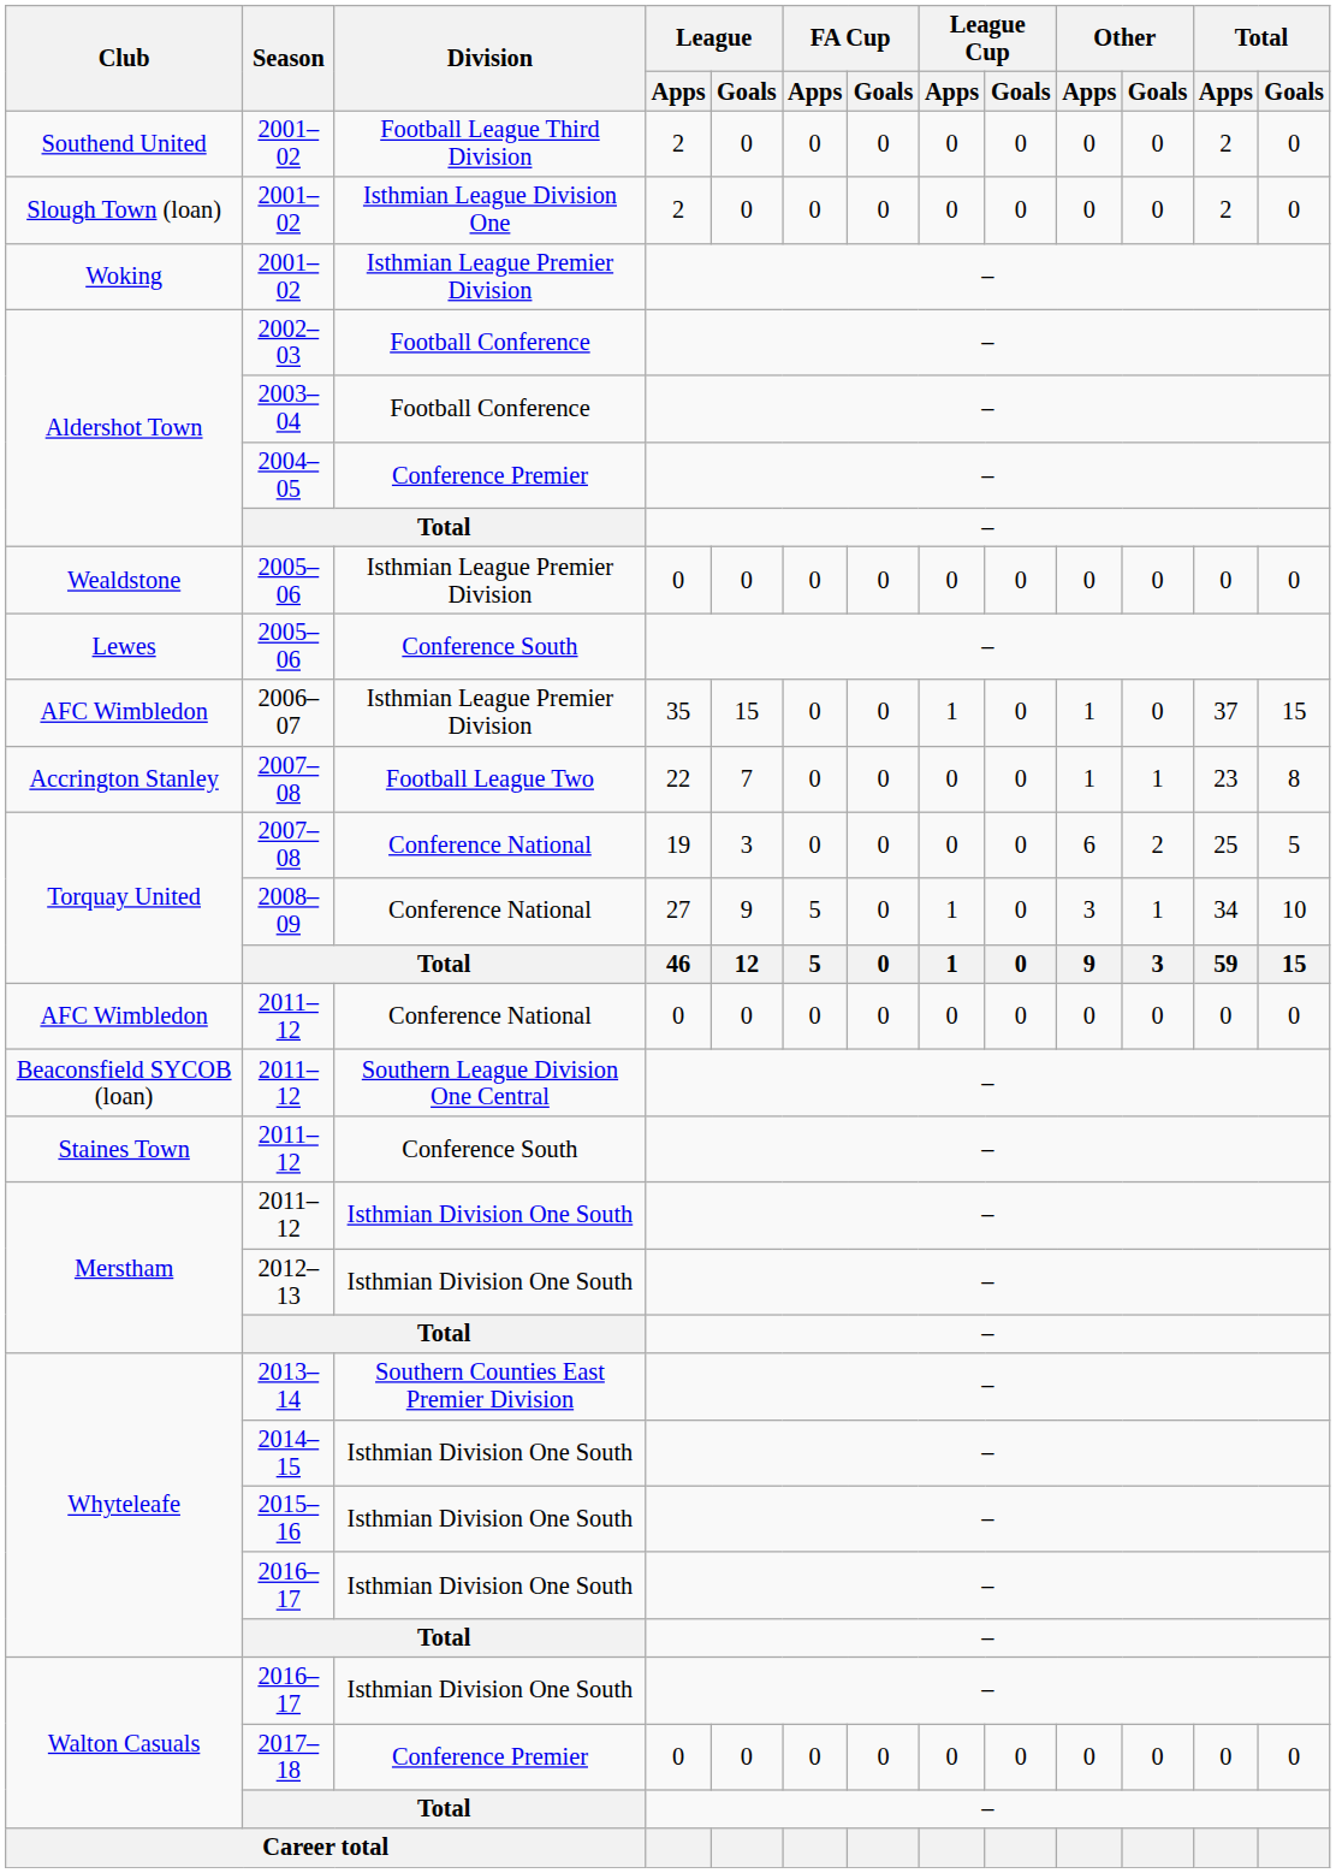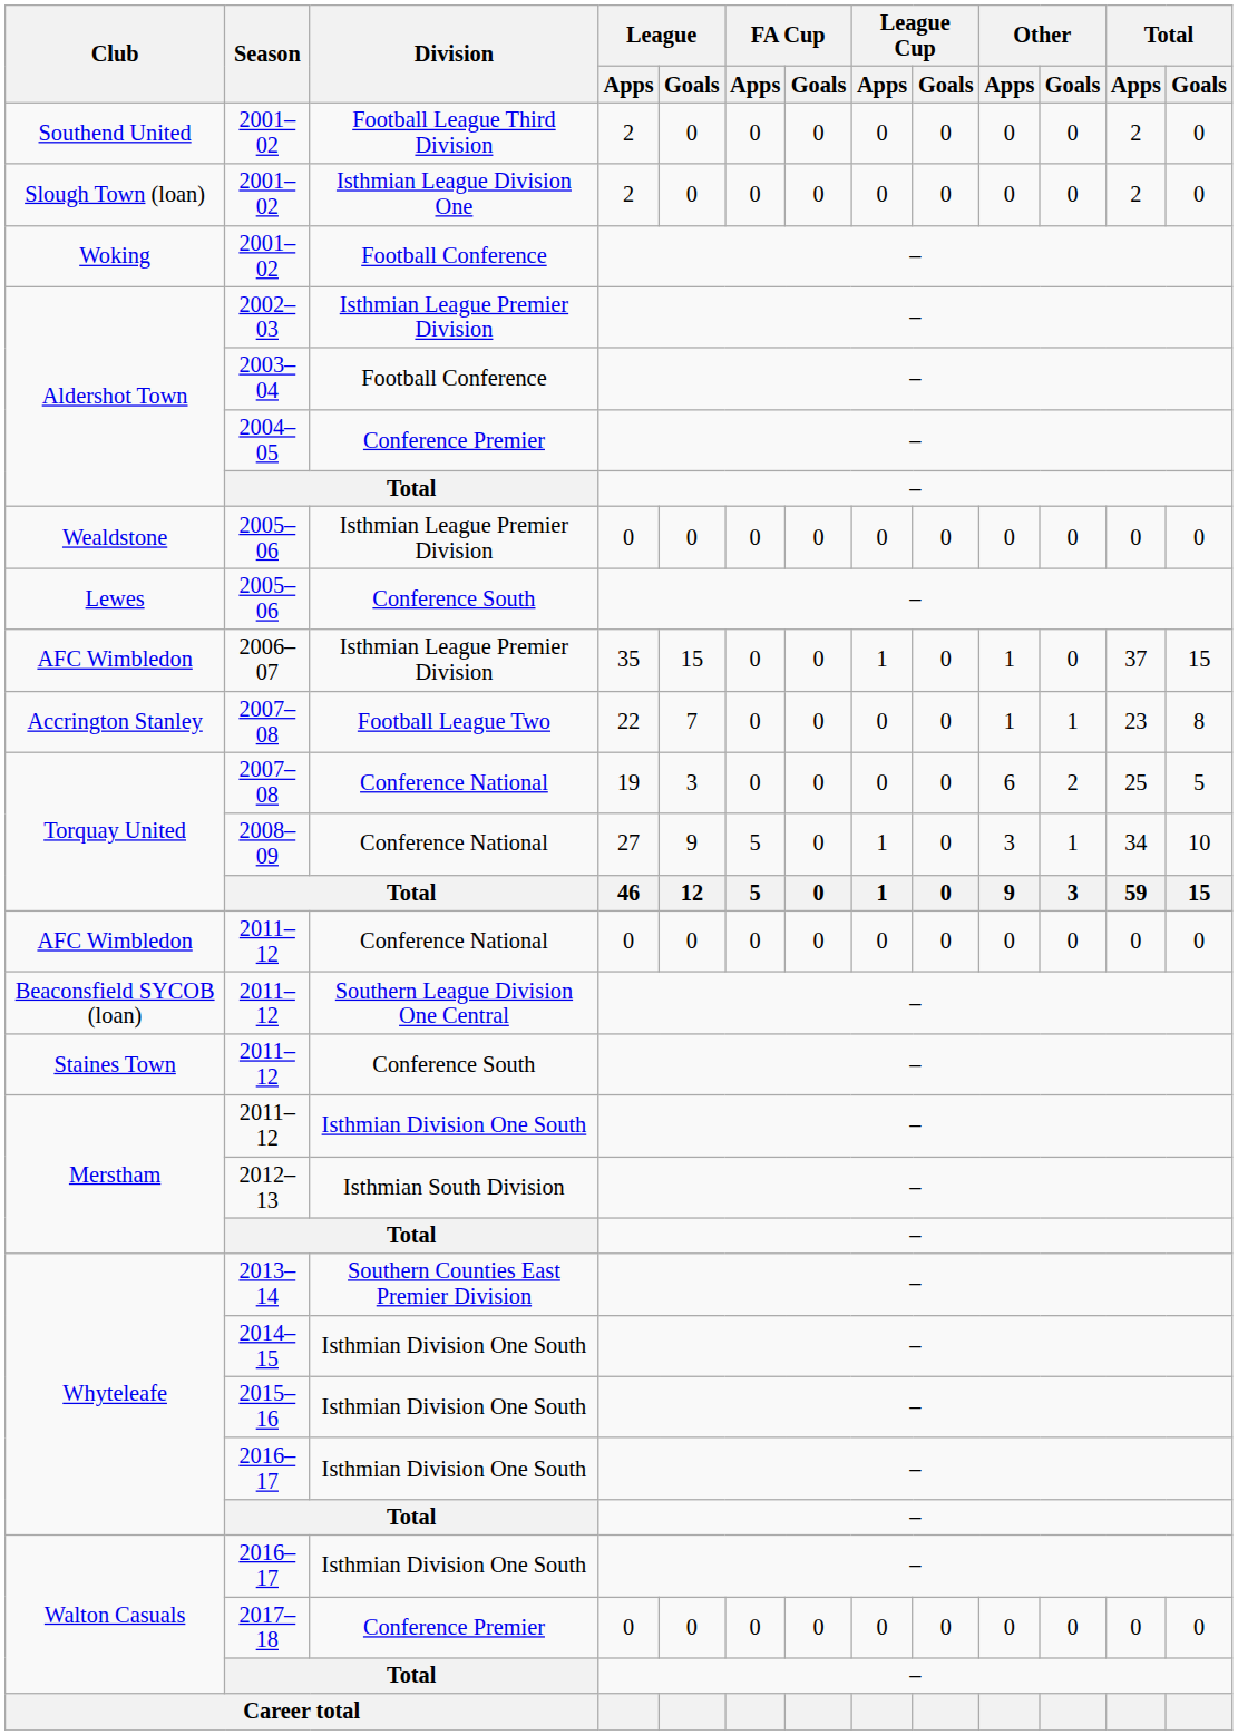Woking / 2001–02 | Division: Isthmian League Premier Division -> Football Conference
2002–03 | Division: Football Conference -> Isthmian League Premier Division
2012–13 | Division: Isthmian Division One South -> Isthmian South Division
